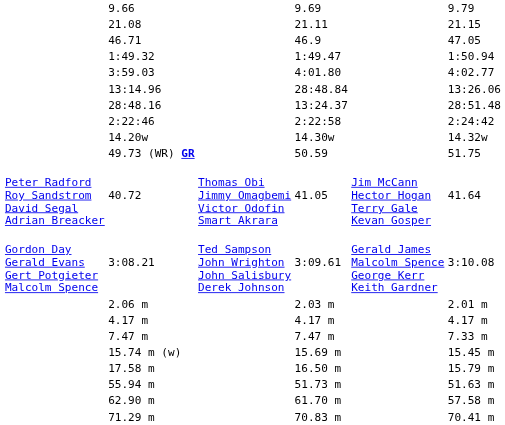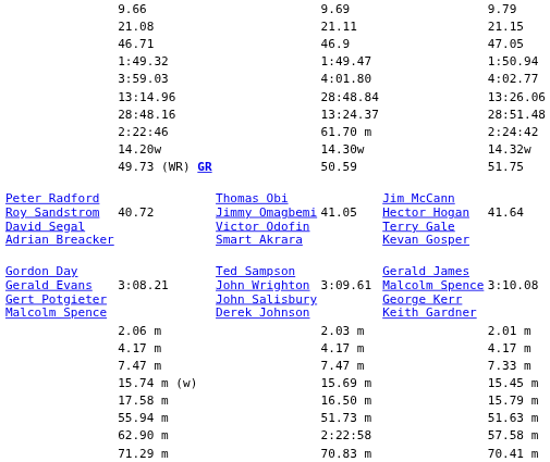2:22:46 | column 5: 2:22:58 -> 61.70 m
62.90 m | column 5: 61.70 m -> 2:22:58
